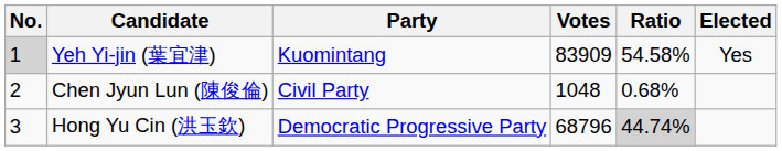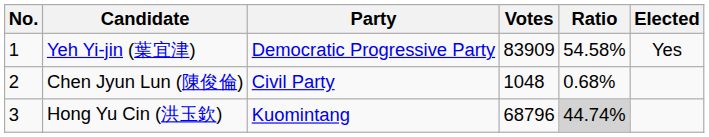Yeh Yi-jin (葉宜津) | No.: lightgrey background -> no background
Yeh Yi-jin (葉宜津) | Party: Kuomintang -> Democratic Progressive Party
Hong Yu Cin (洪玉欽) | Party: Democratic Progressive Party -> Kuomintang
